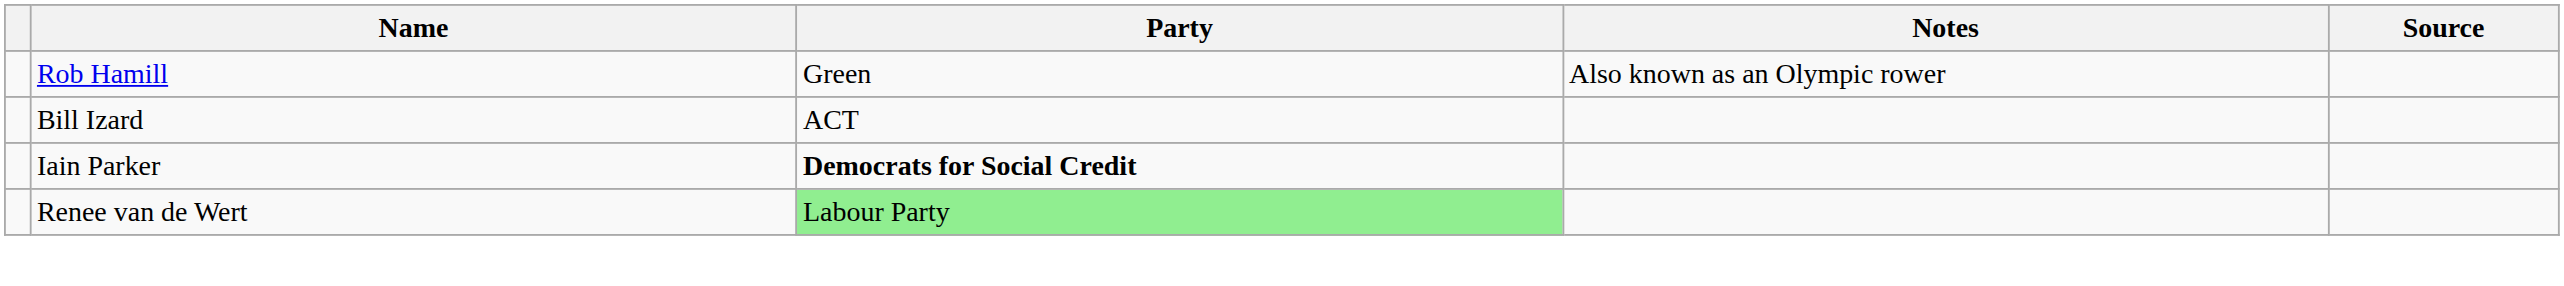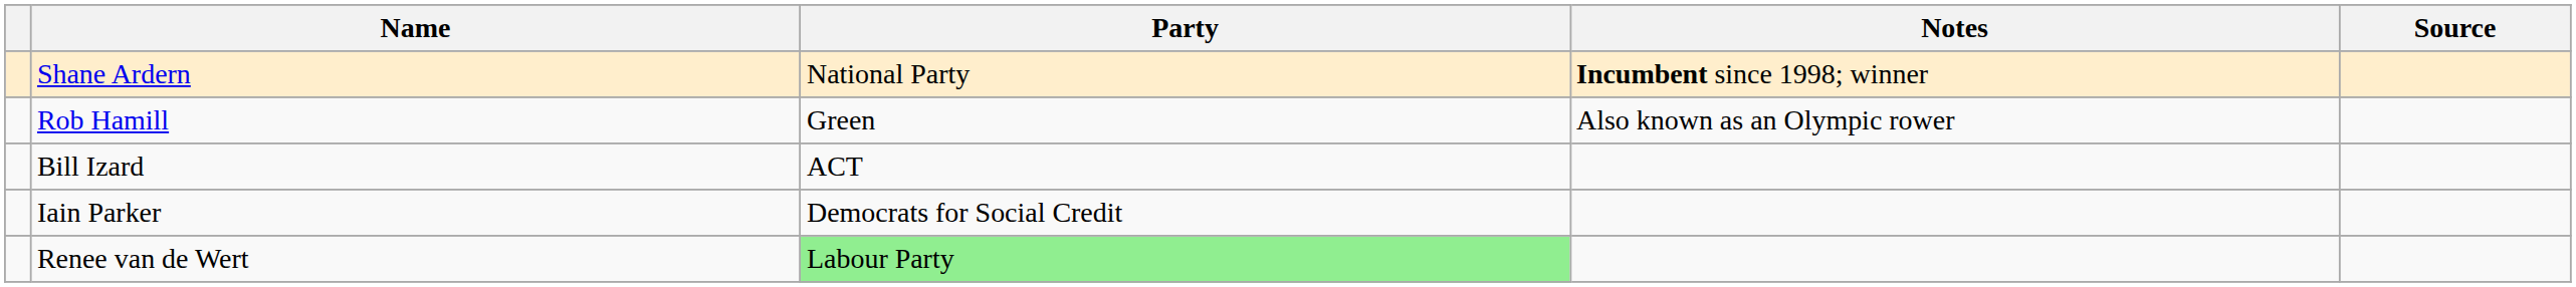+ row: Shane Ardern | National Party | Incumbent since 1998; winner
Iain Parker | Party: bold -> normal
